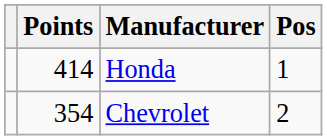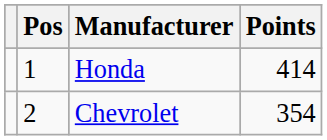columns swapped: Pos <-> Points
